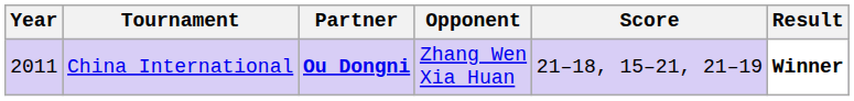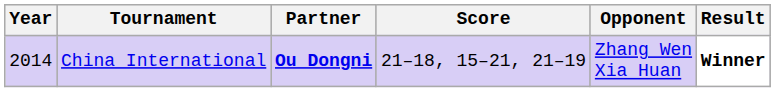columns swapped: Opponent <-> Score
China International | Year: 2011 -> 2014
